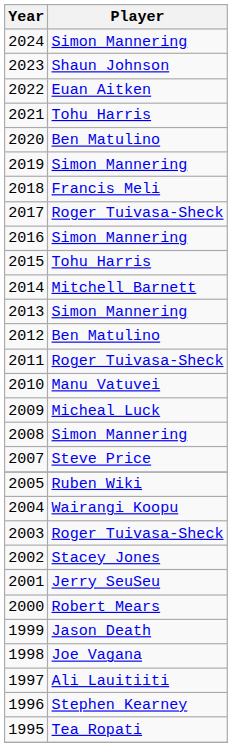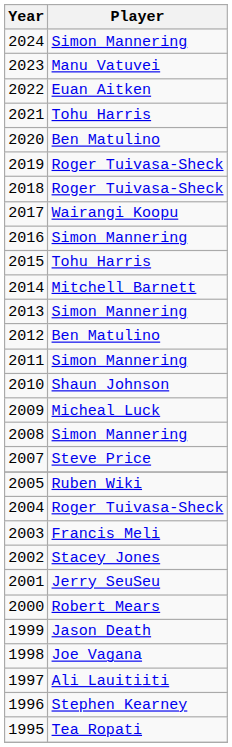2023 | Player: Shaun Johnson -> Manu Vatuvei
2019 | Player: Simon Mannering -> Roger Tuivasa-Sheck
2018 | Player: Francis Meli -> Roger Tuivasa-Sheck
2017 | Player: Roger Tuivasa-Sheck -> Wairangi Koopu
2011 | Player: Roger Tuivasa-Sheck -> Simon Mannering
2010 | Player: Manu Vatuvei -> Shaun Johnson
2004 | Player: Wairangi Koopu -> Roger Tuivasa-Sheck
2003 | Player: Roger Tuivasa-Sheck -> Francis Meli
